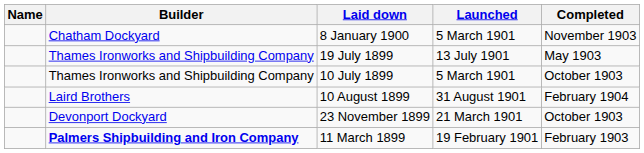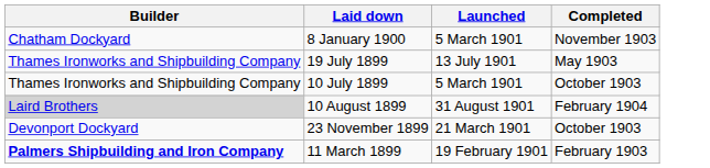- column: Name
10 August 1899 | Builder: no background -> lightgrey background
